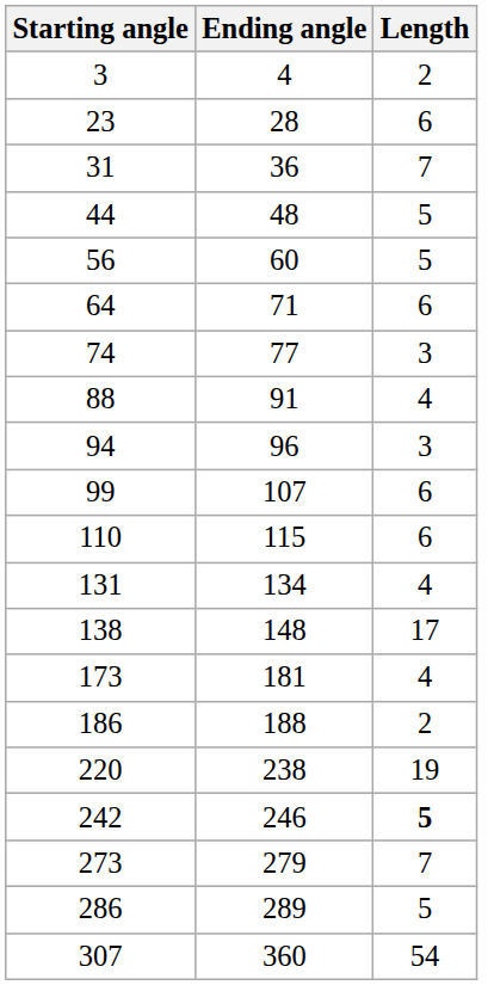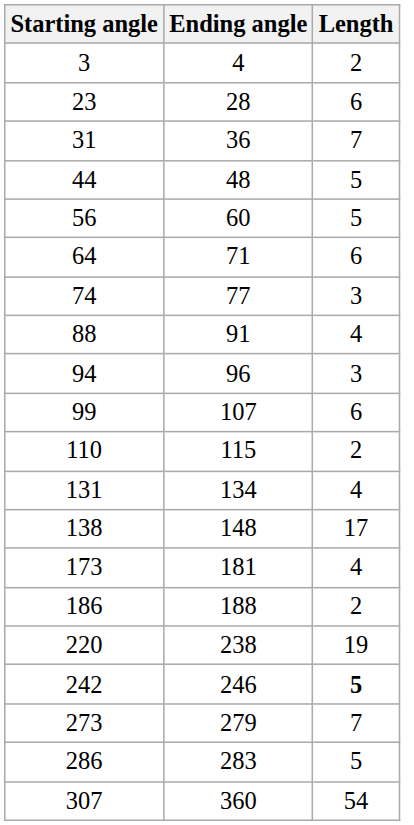110 | Length: 6 -> 2
286 | Ending angle: 289 -> 283
